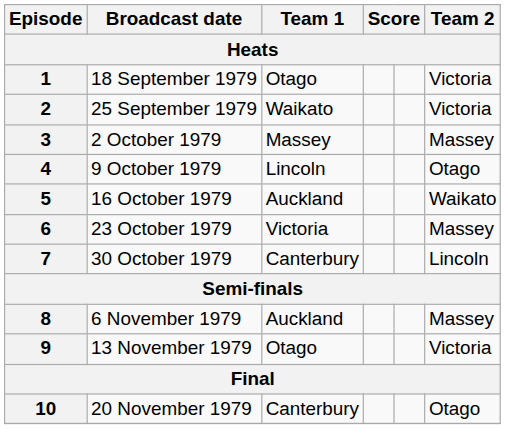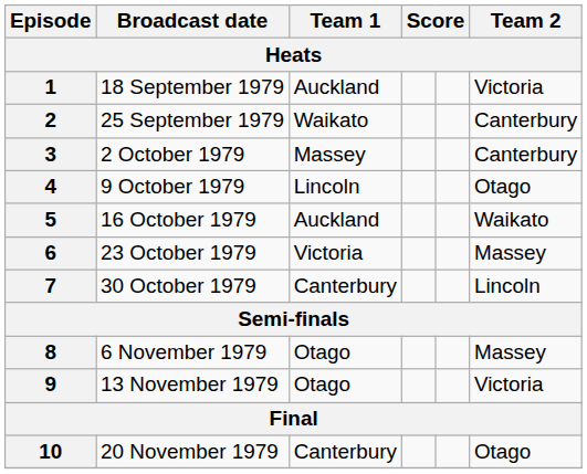1 | Team 1: Otago -> Auckland
2 | Team 2: Victoria -> Canterbury
3 | Team 2: Massey -> Canterbury
8 | Team 1: Auckland -> Otago
